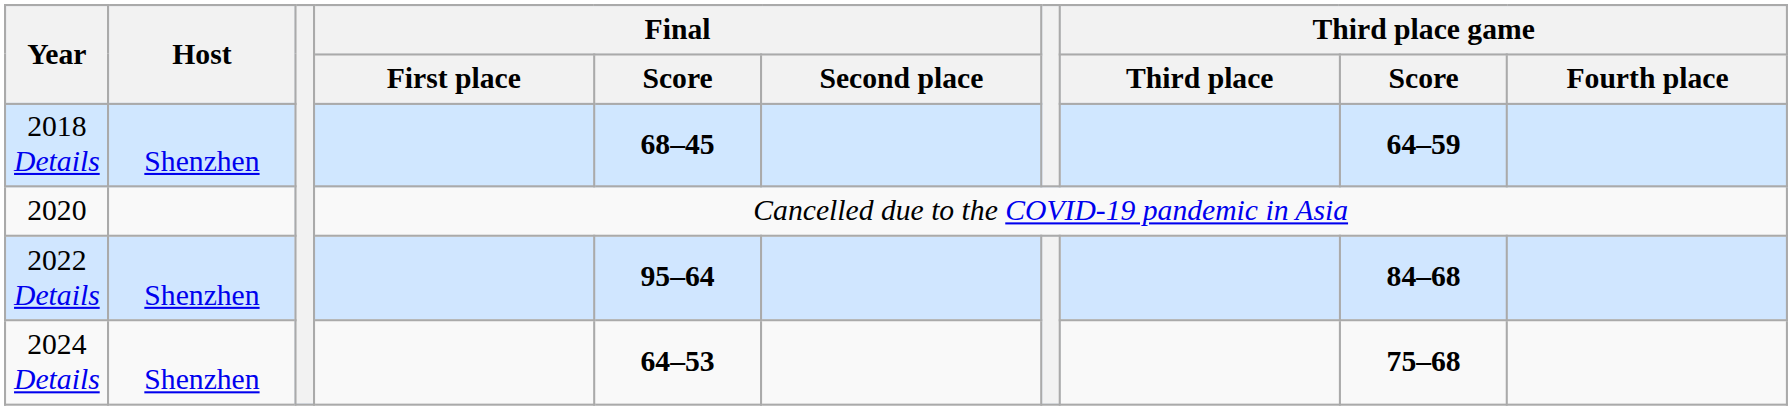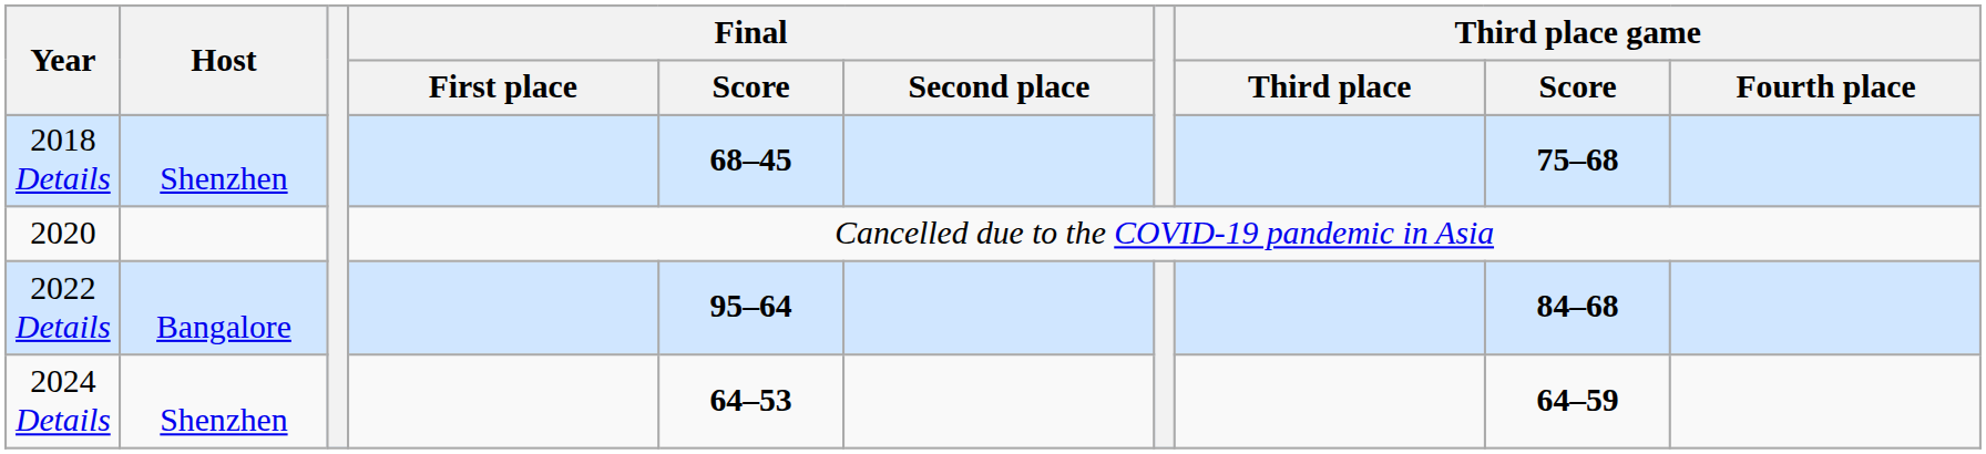2018 Details | Third place game / Score: 64–59 -> 75–68
2022 Details | Host: Shenzhen -> Bangalore
2024 Details | Third place game / Score: 75–68 -> 64–59
